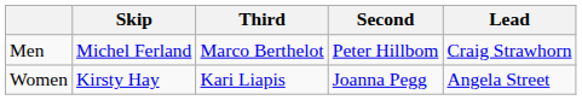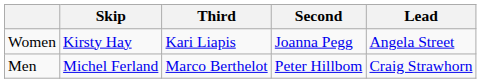rows swapped: Men <-> Women
